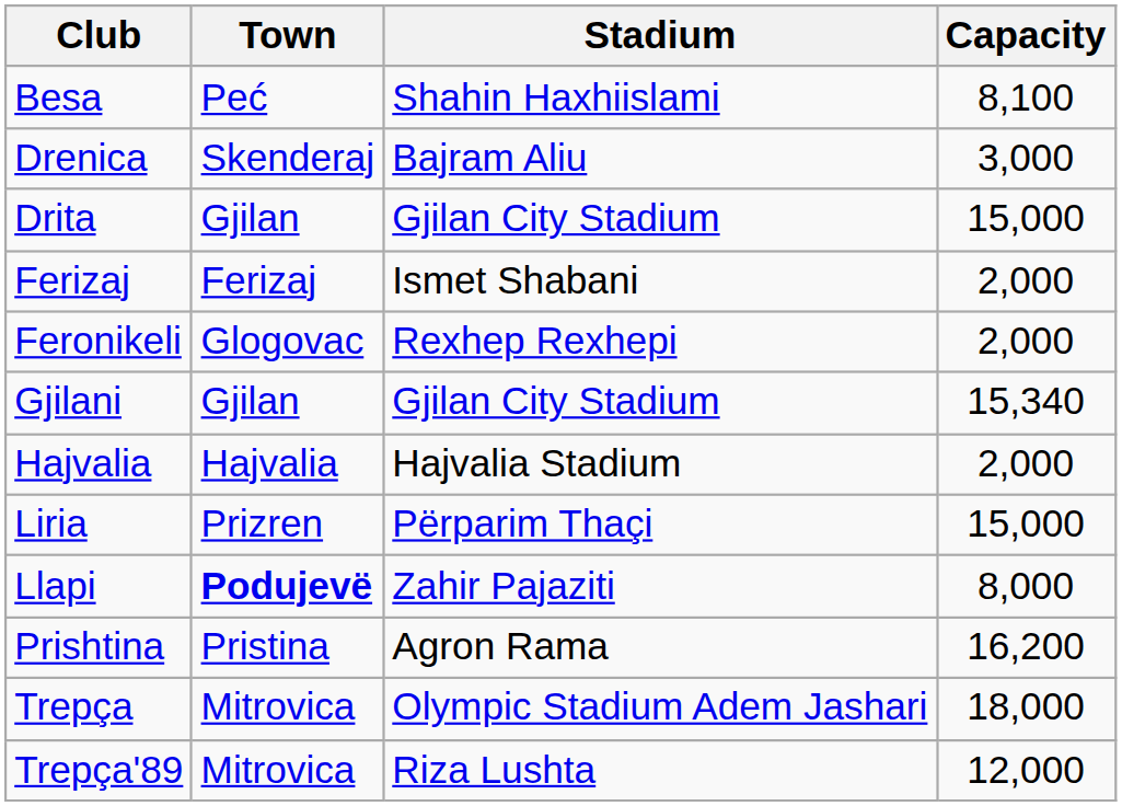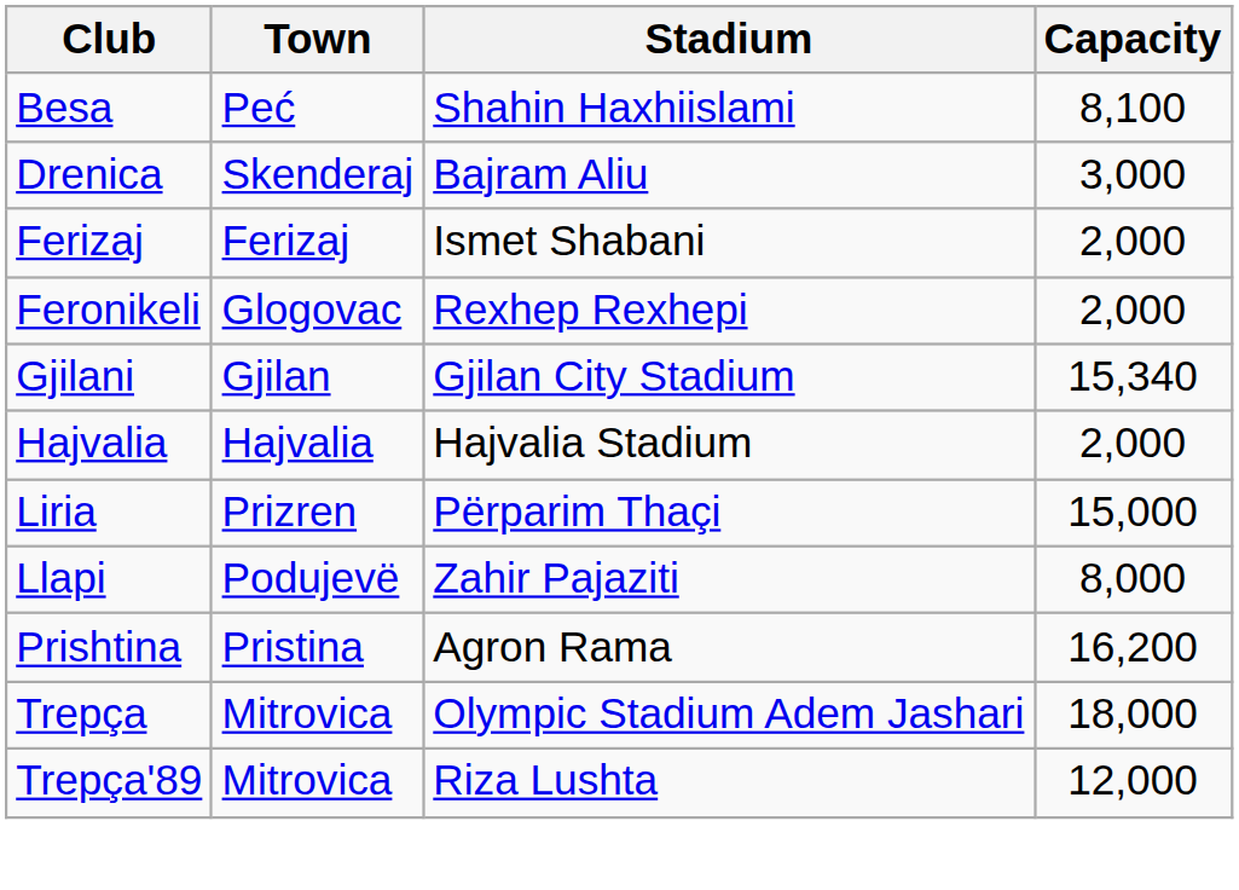- row: Drita | Gjilan | Gjilan City Stadium | 15,000
Llapi | Town: bold -> normal
